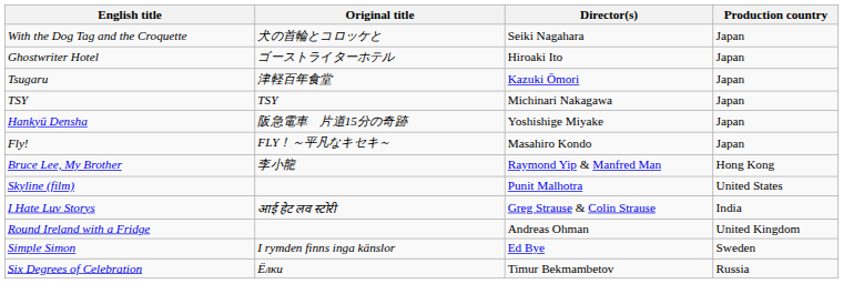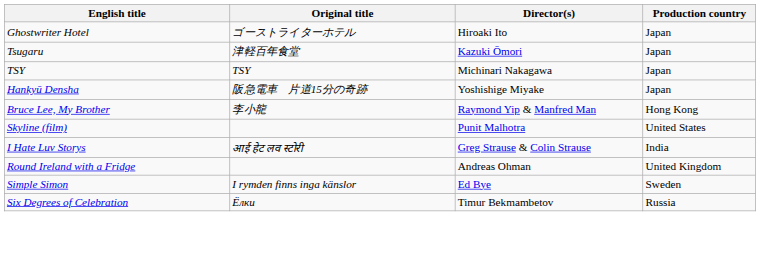- row: With the Dog Tag and the Croquette | 犬の首輪とコロッケと | Seiki Nagahara | Japan
- row: Fly! | FLY！～平凡なキセキ～ | Masahiro Kondo | Japan
